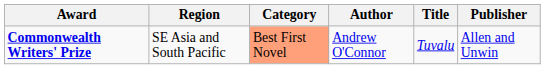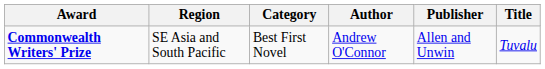columns swapped: Title <-> Publisher
Commonwealth Writers' Prize | Category: lightsalmon background -> no background
